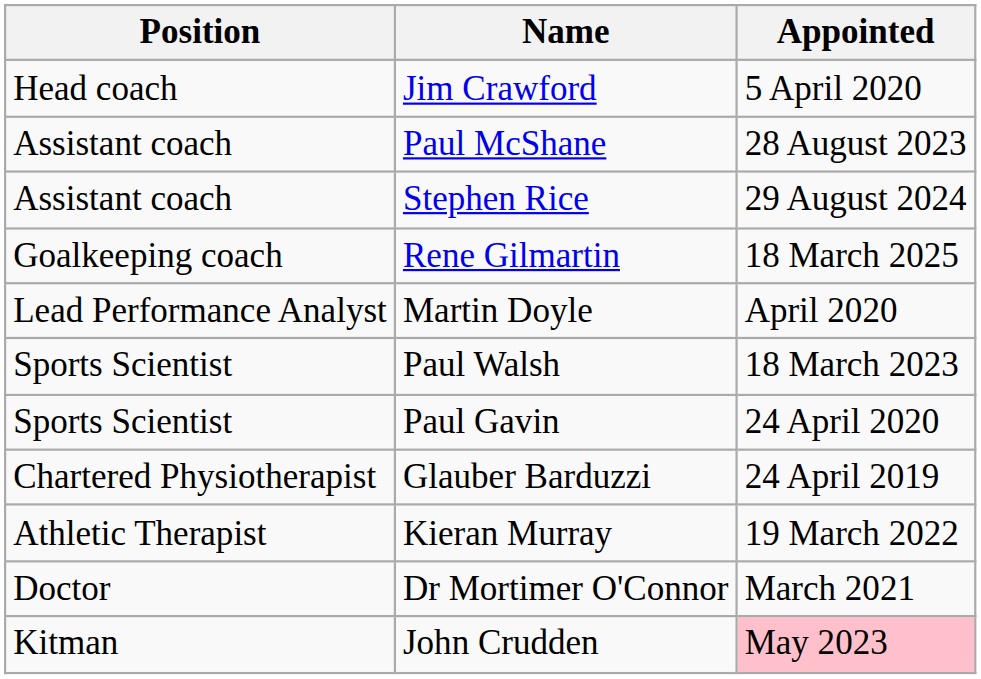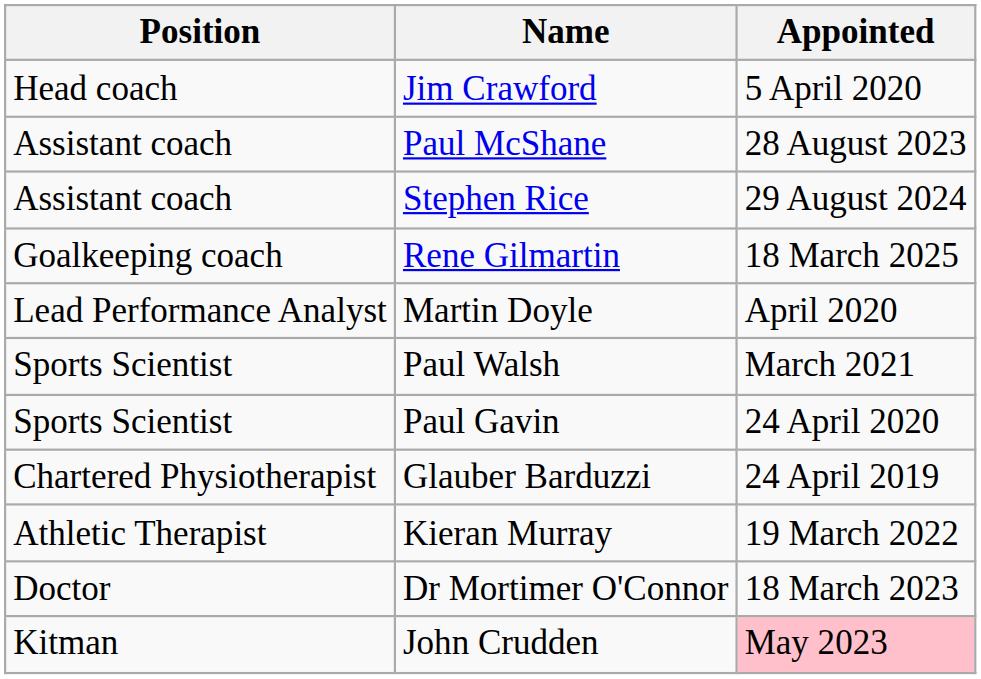Paul Walsh | Appointed: 18 March 2023 -> March 2021
Dr Mortimer O'Connor | Appointed: March 2021 -> 18 March 2023
